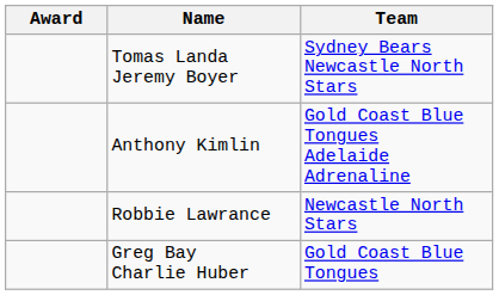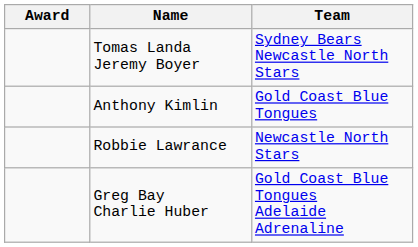Anthony Kimlin | Team: Gold Coast Blue Tongues Adelaide Adrenaline -> Gold Coast Blue Tongues
Greg Bay Charlie Huber | Team: Gold Coast Blue Tongues -> Gold Coast Blue Tongues Adelaide Adrenaline
